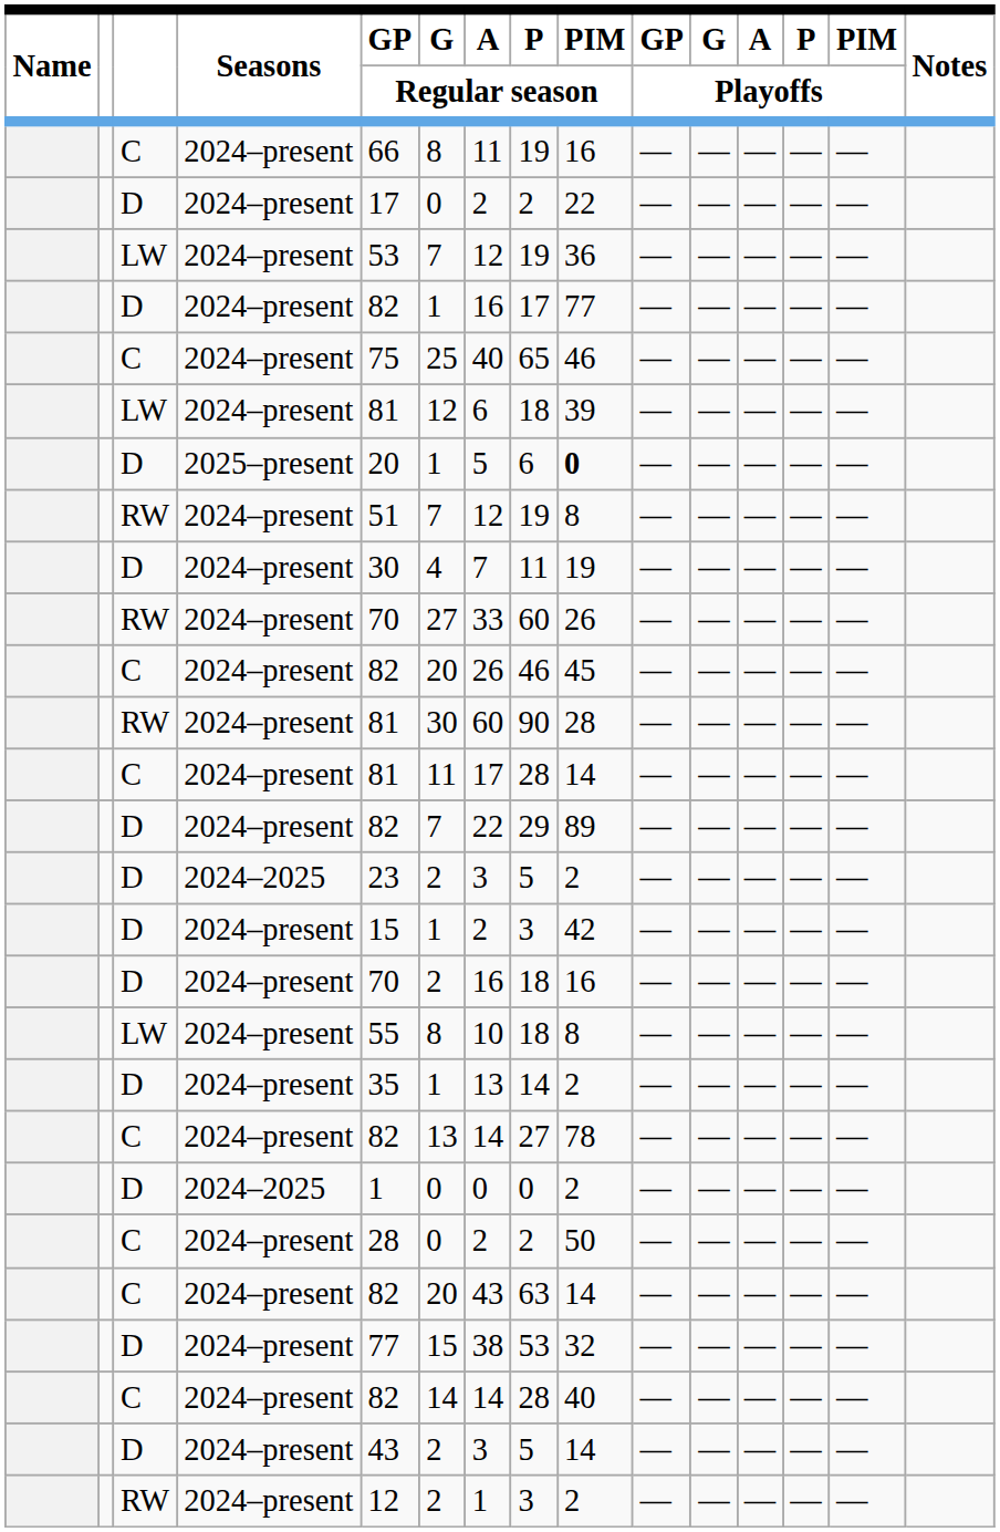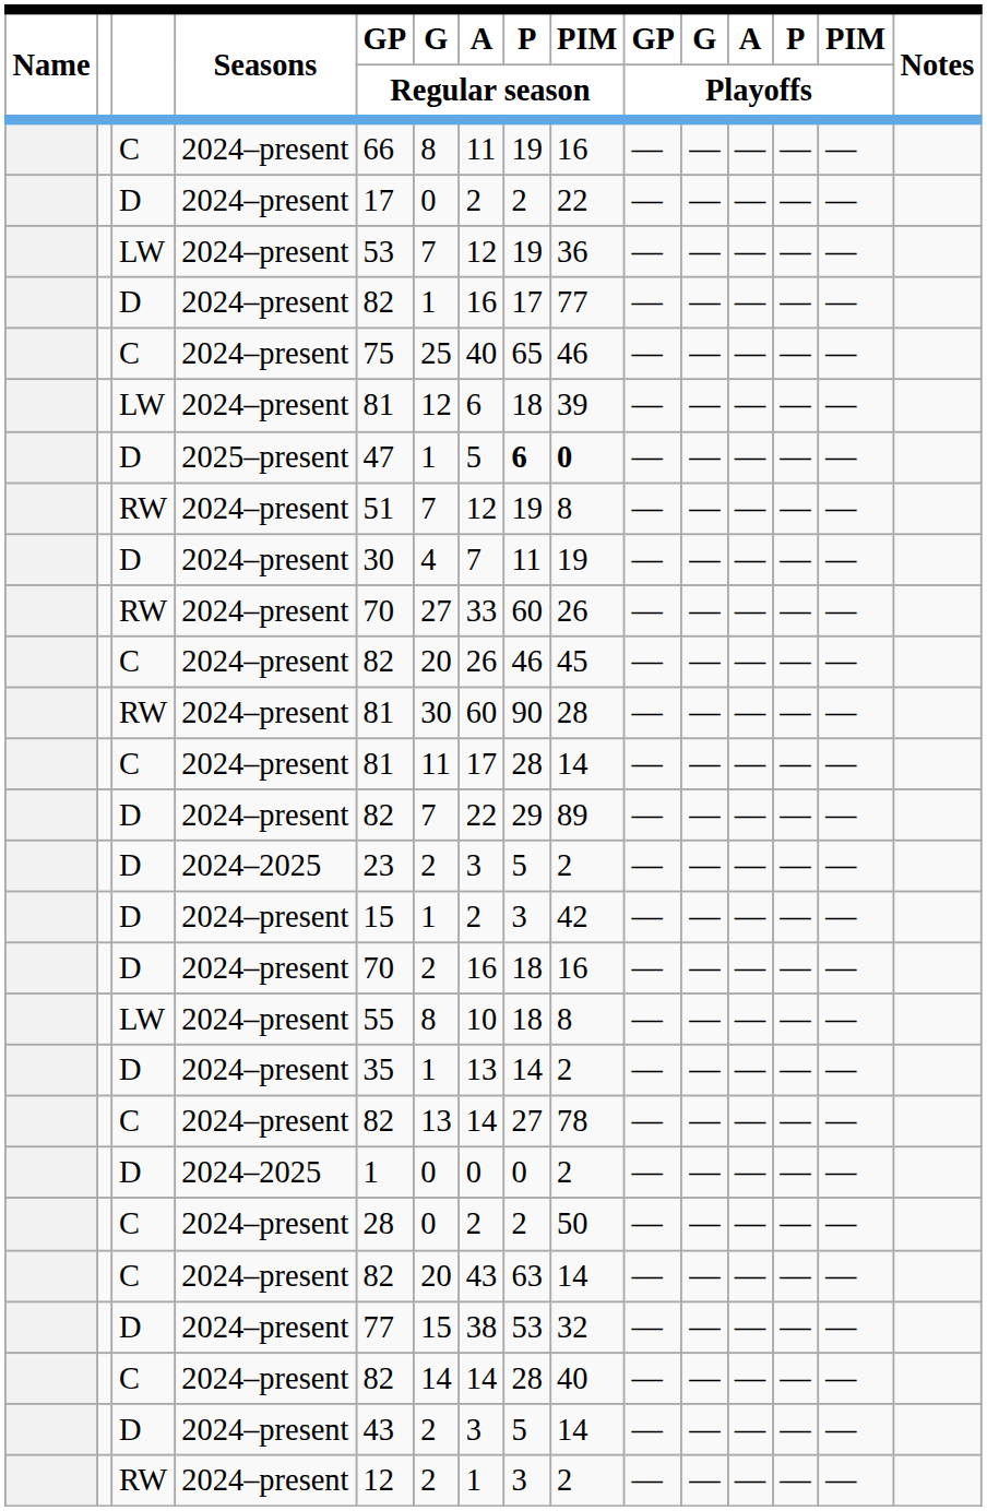D / 2025–present | GP / Regular season: 20 -> 47
D / 2025–present | P / Regular season: normal -> bold
